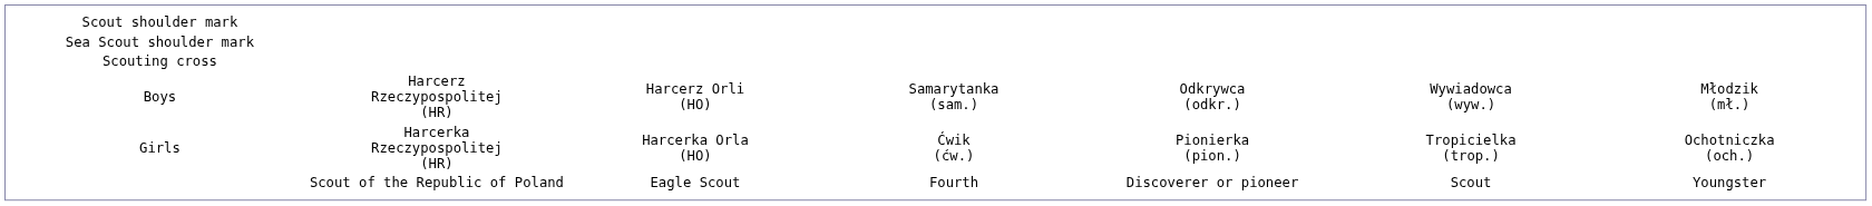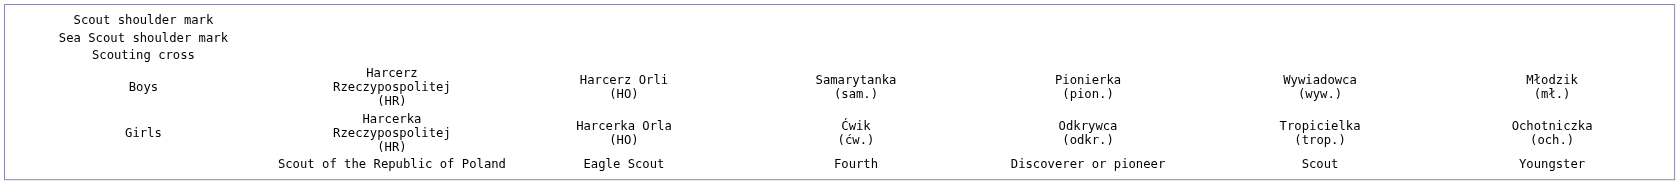Boys | column 5: Odkrywca (odkr.) -> Pionierka (pion.)
Girls | column 5: Pionierka (pion.) -> Odkrywca (odkr.)
